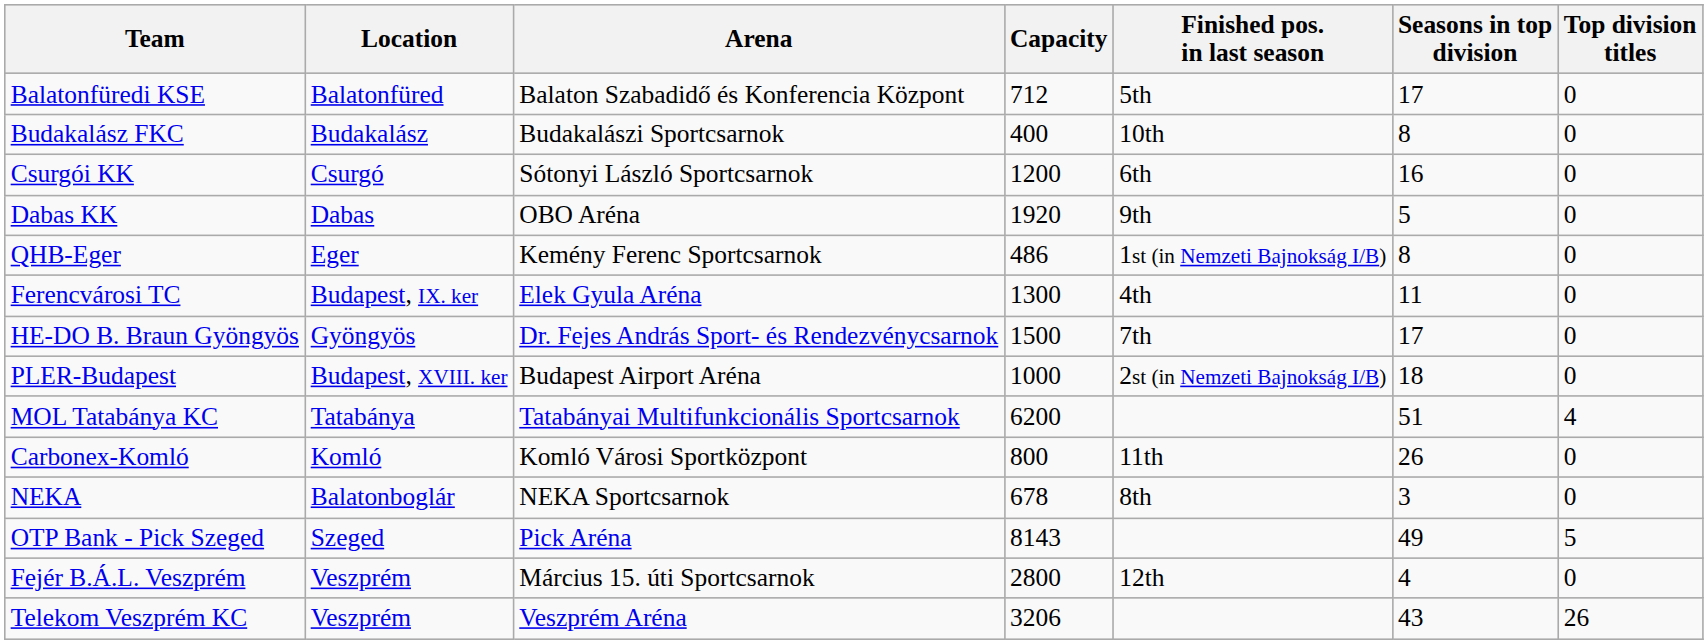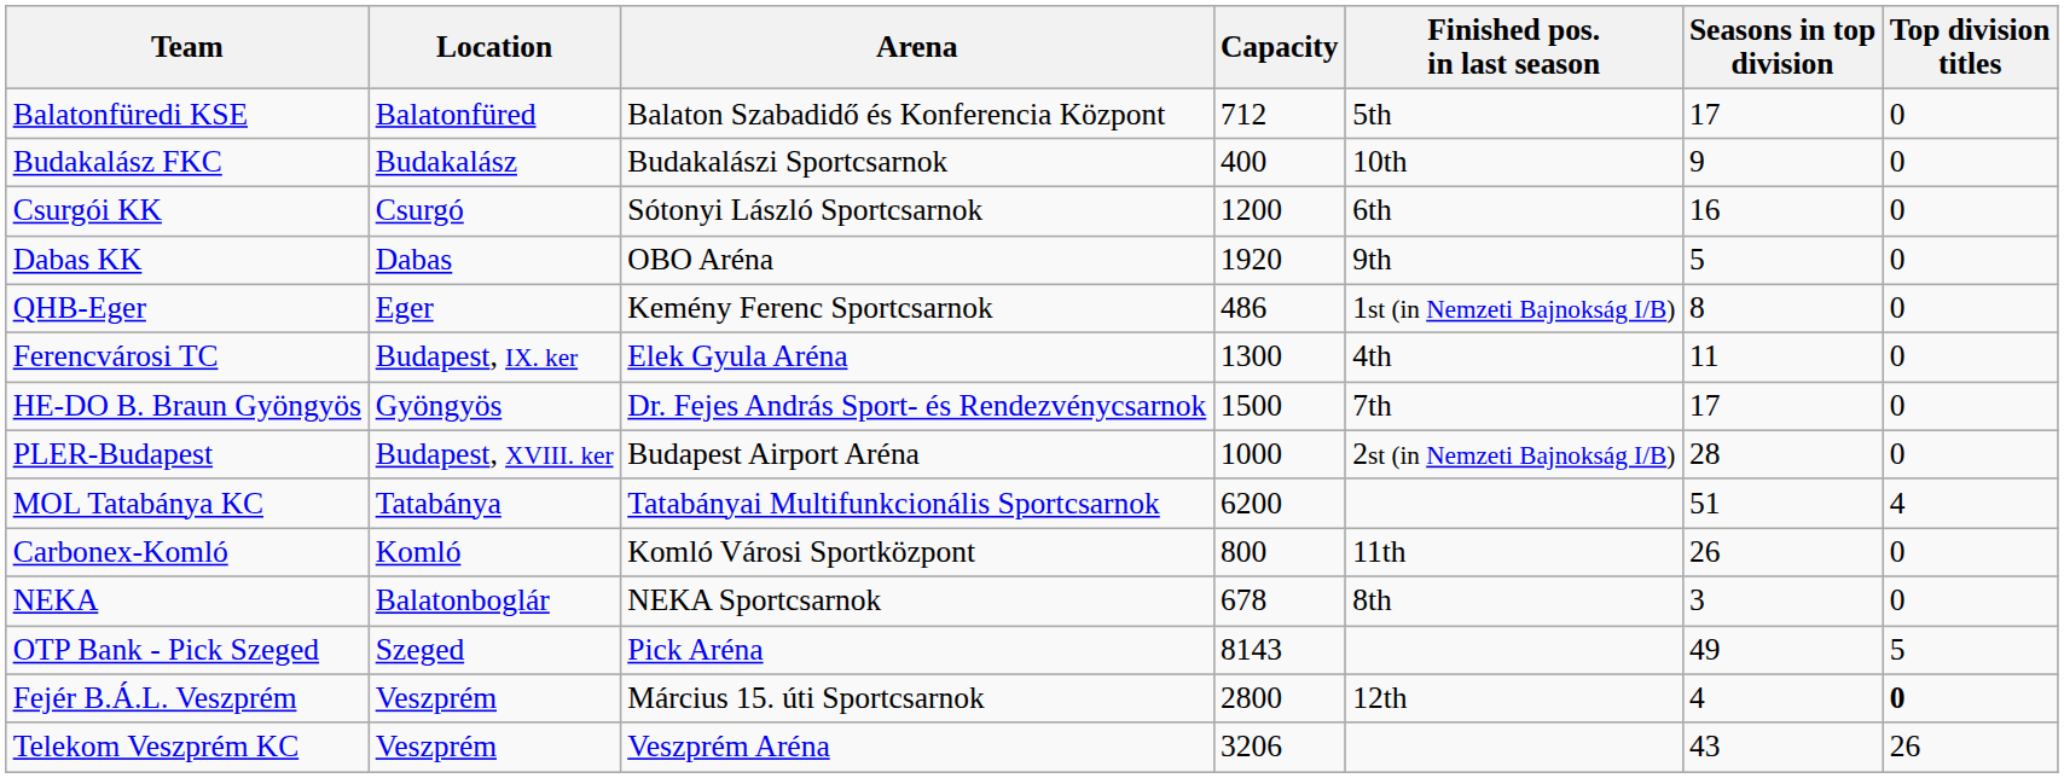Budakalász FKC | Seasons in top division: 8 -> 9
PLER-Budapest | Seasons in top division: 18 -> 28
Fejér B.Á.L. Veszprém | Top division titles: normal -> bold
